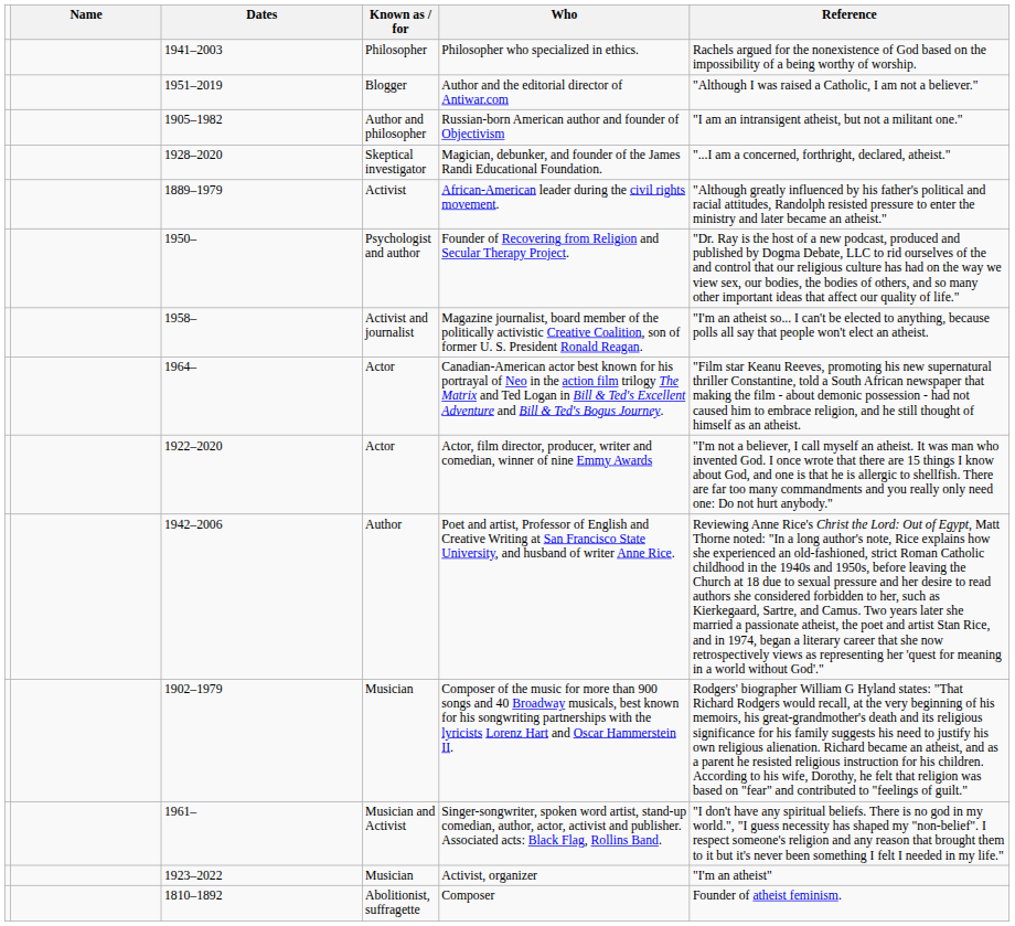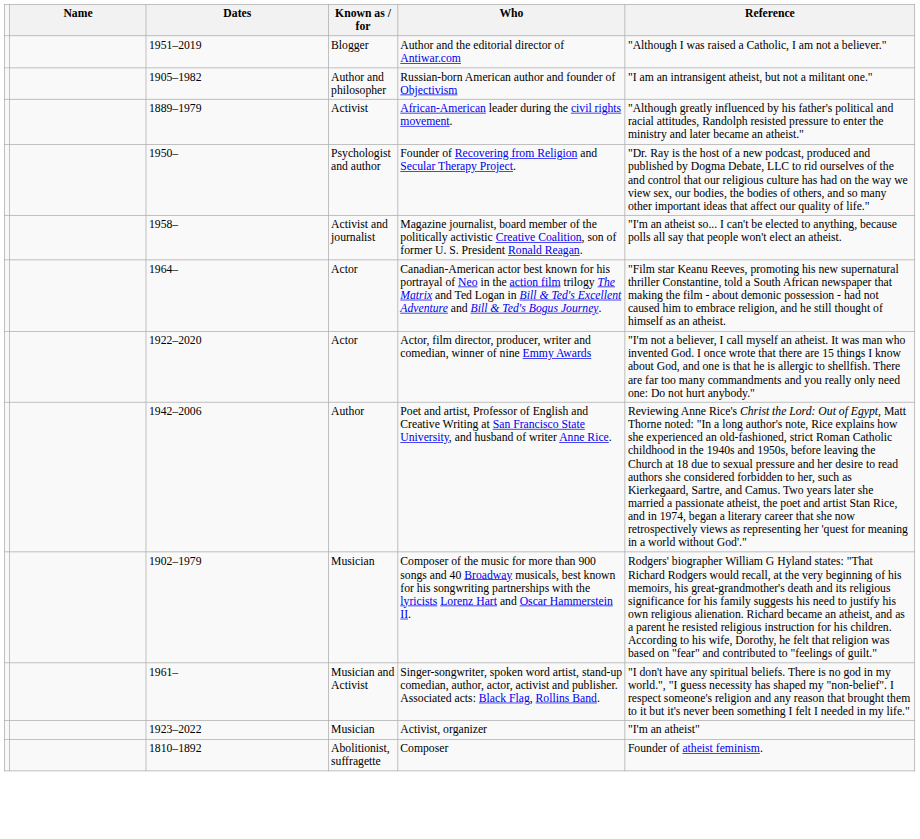- row: 1941–2003 | Philosopher | Philosopher who specialized in ethics. | Rachels argued for the nonexistence of God based on the impossibility of a being worthy of worship.
- row: 1928–2020 | Skeptical investigator | Magician, debunker, and founder of the James Randi Educational Foundation. | "...I am a concerned, forthright, declared, atheist."
